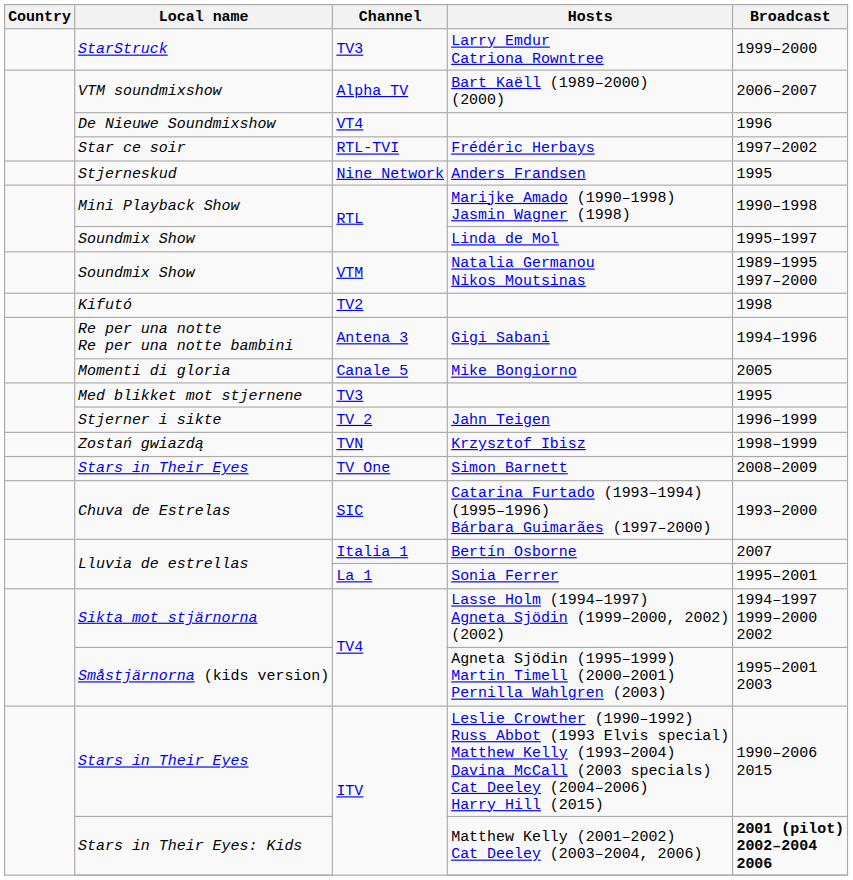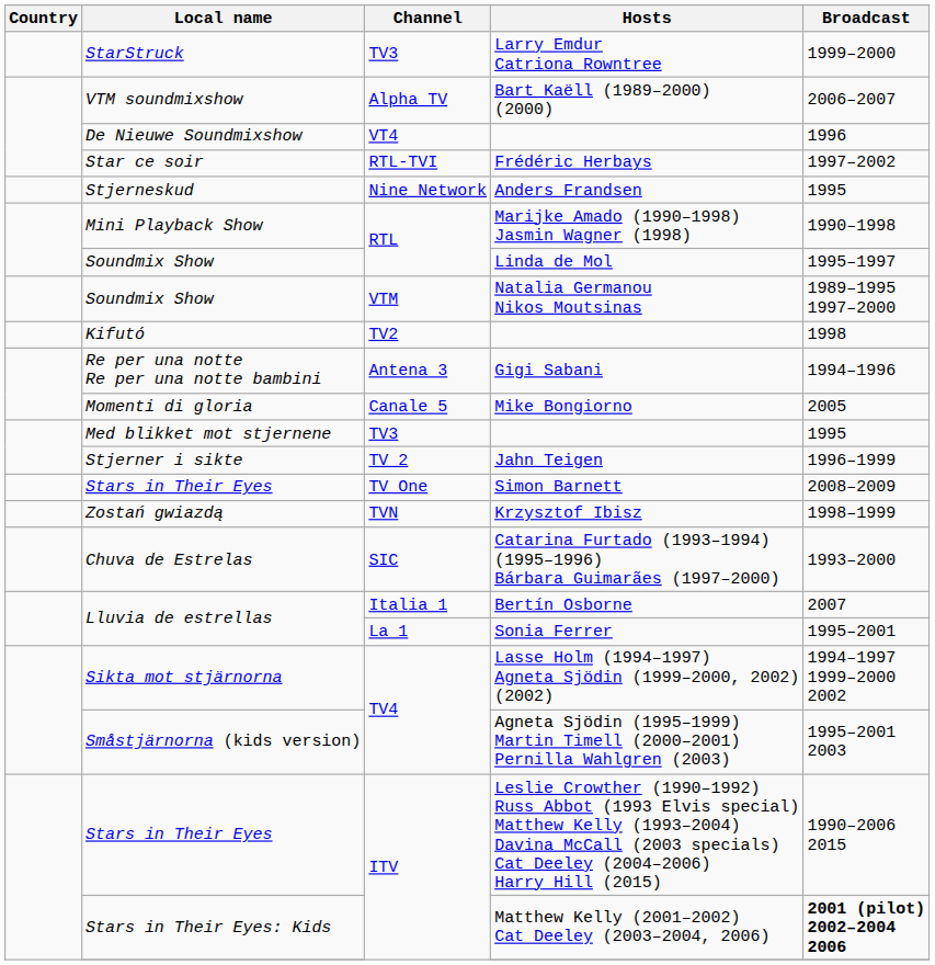rows swapped: Simon Barnett <-> Krzysztof Ibisz
